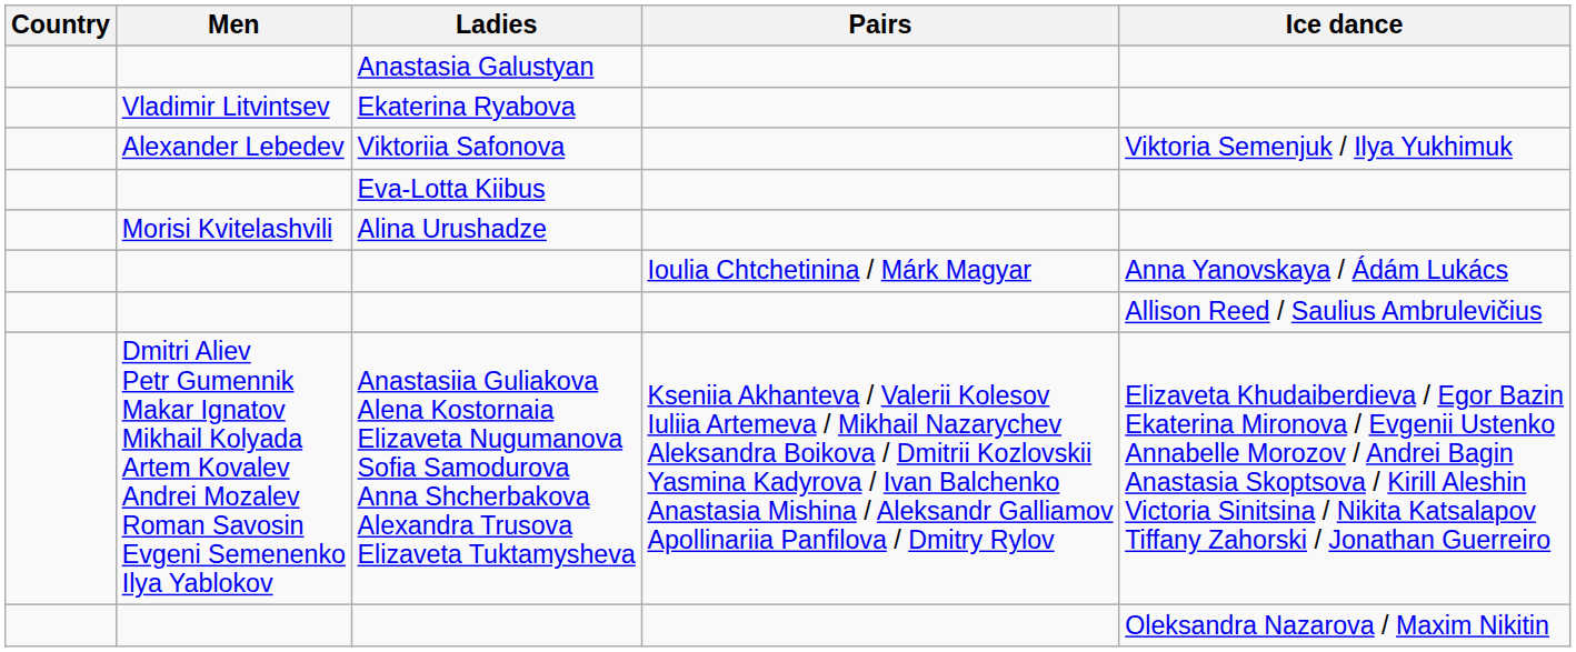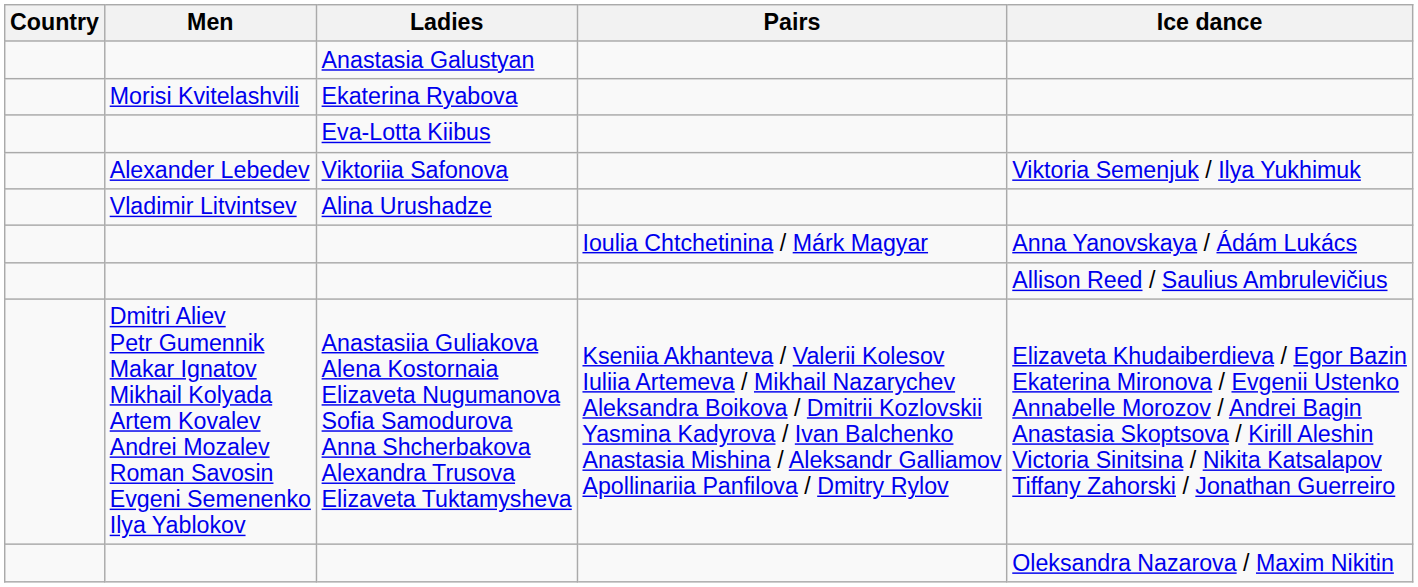Ekaterina Ryabova | Men: Vladimir Litvintsev -> Morisi Kvitelashvili
rows swapped: Viktoriia Safonova <-> Eva-Lotta Kiibus
Alina Urushadze | Men: Morisi Kvitelashvili -> Vladimir Litvintsev
